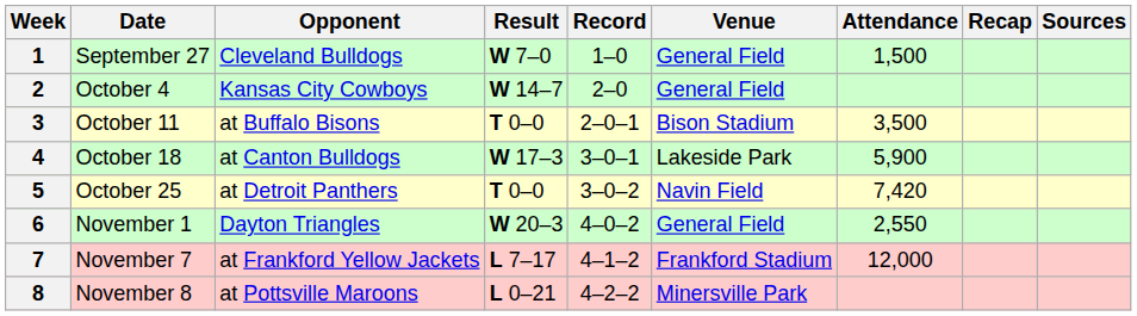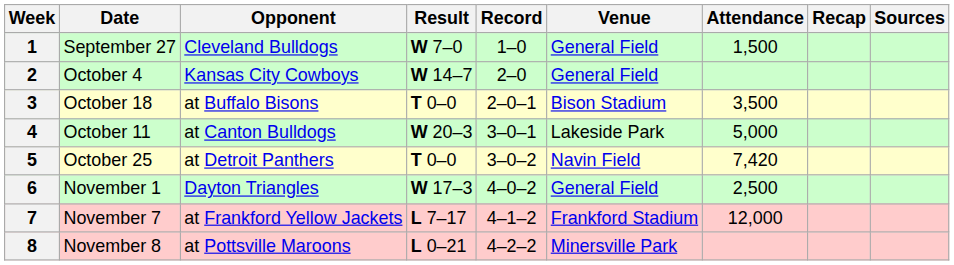3 | Date: October 11 -> October 18
4 | Date: October 18 -> October 11
4 | Result: W 17–3 -> W 20–3
4 | Attendance: 5,900 -> 5,000
6 | Result: W 20–3 -> W 17–3
6 | Attendance: 2,550 -> 2,500
